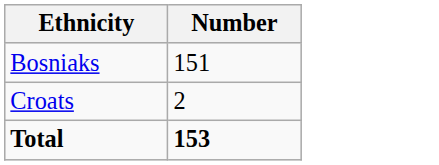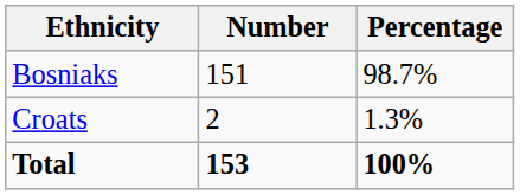+ column: Percentage | 98.7% | 1.3% | 100%
